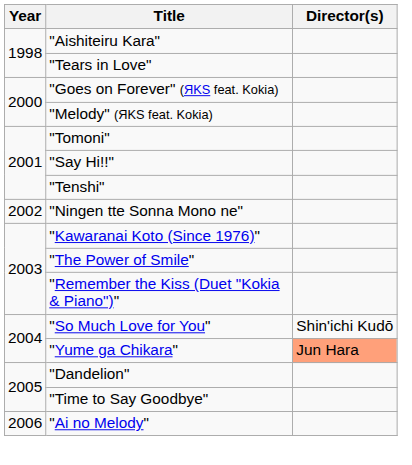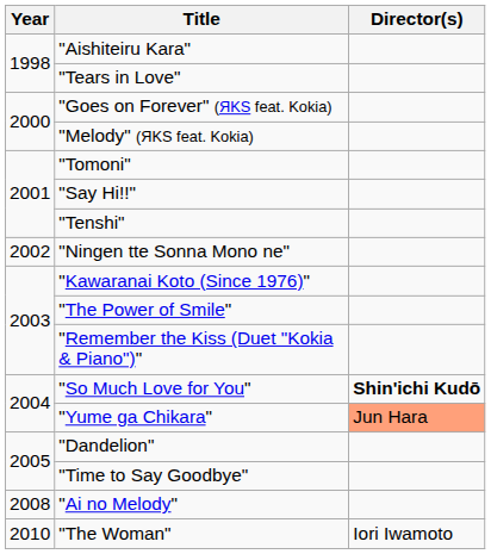"So Much Love for You" | Director(s): normal -> bold
"Ai no Melody" | Year: 2006 -> 2008
+ row: 2010 | "The Woman" | Iori Iwamoto
